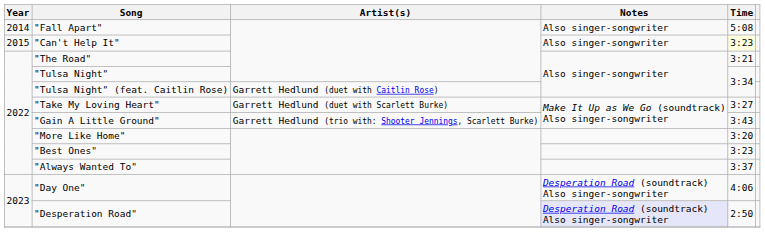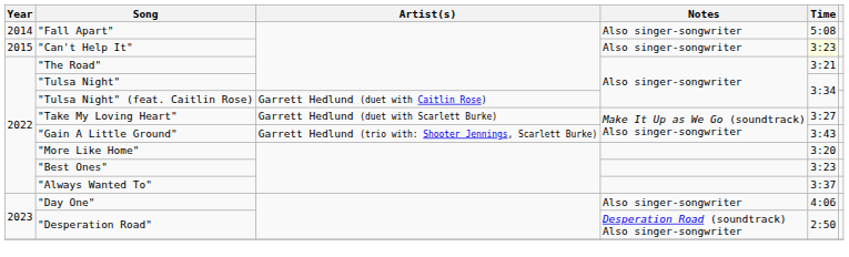"Day One" | Notes: Desperation Road (soundtrack) Also singer-songwriter -> Also singer-songwriter
"Desperation Road" | Notes: lavender background -> no background
